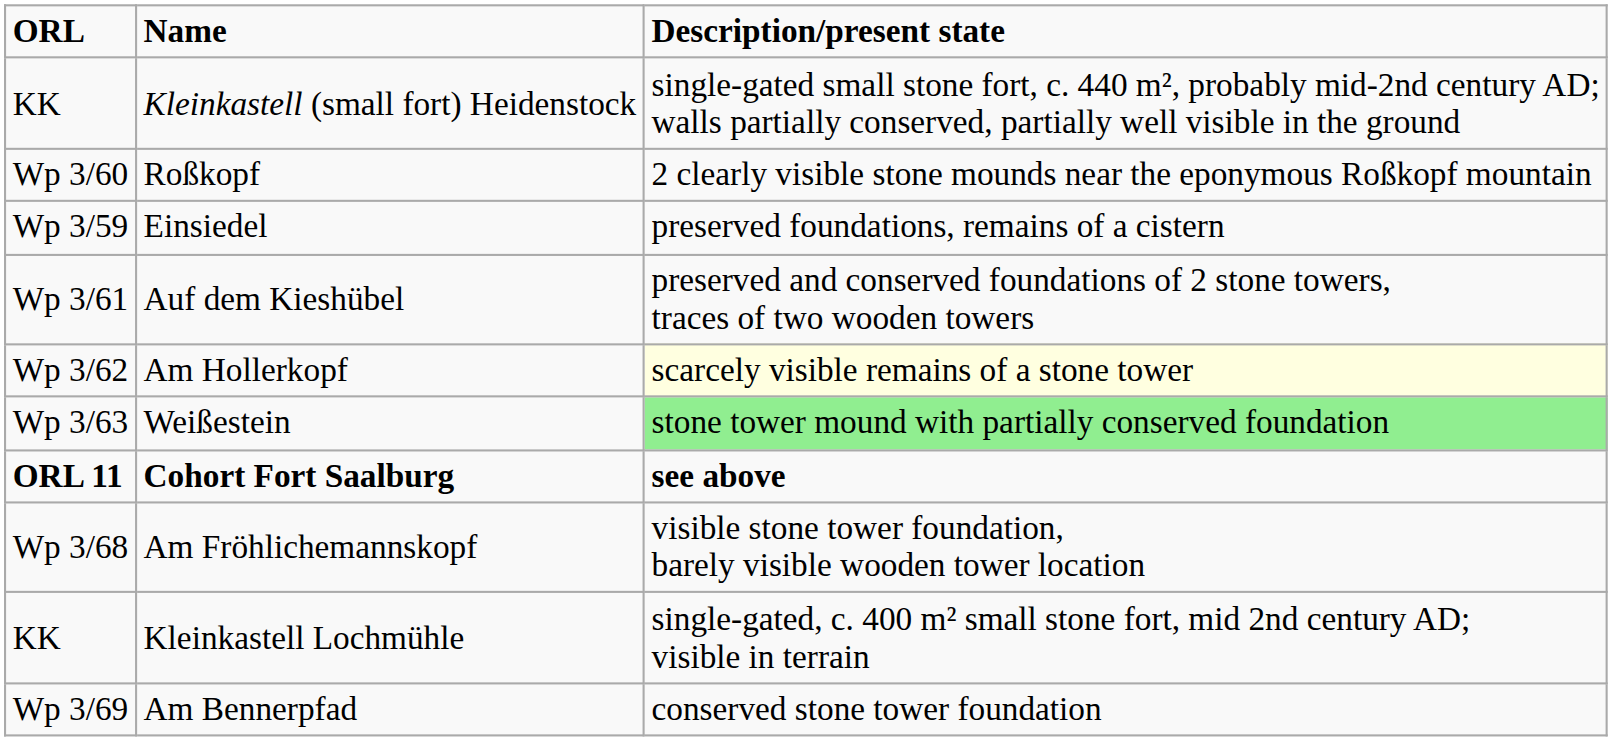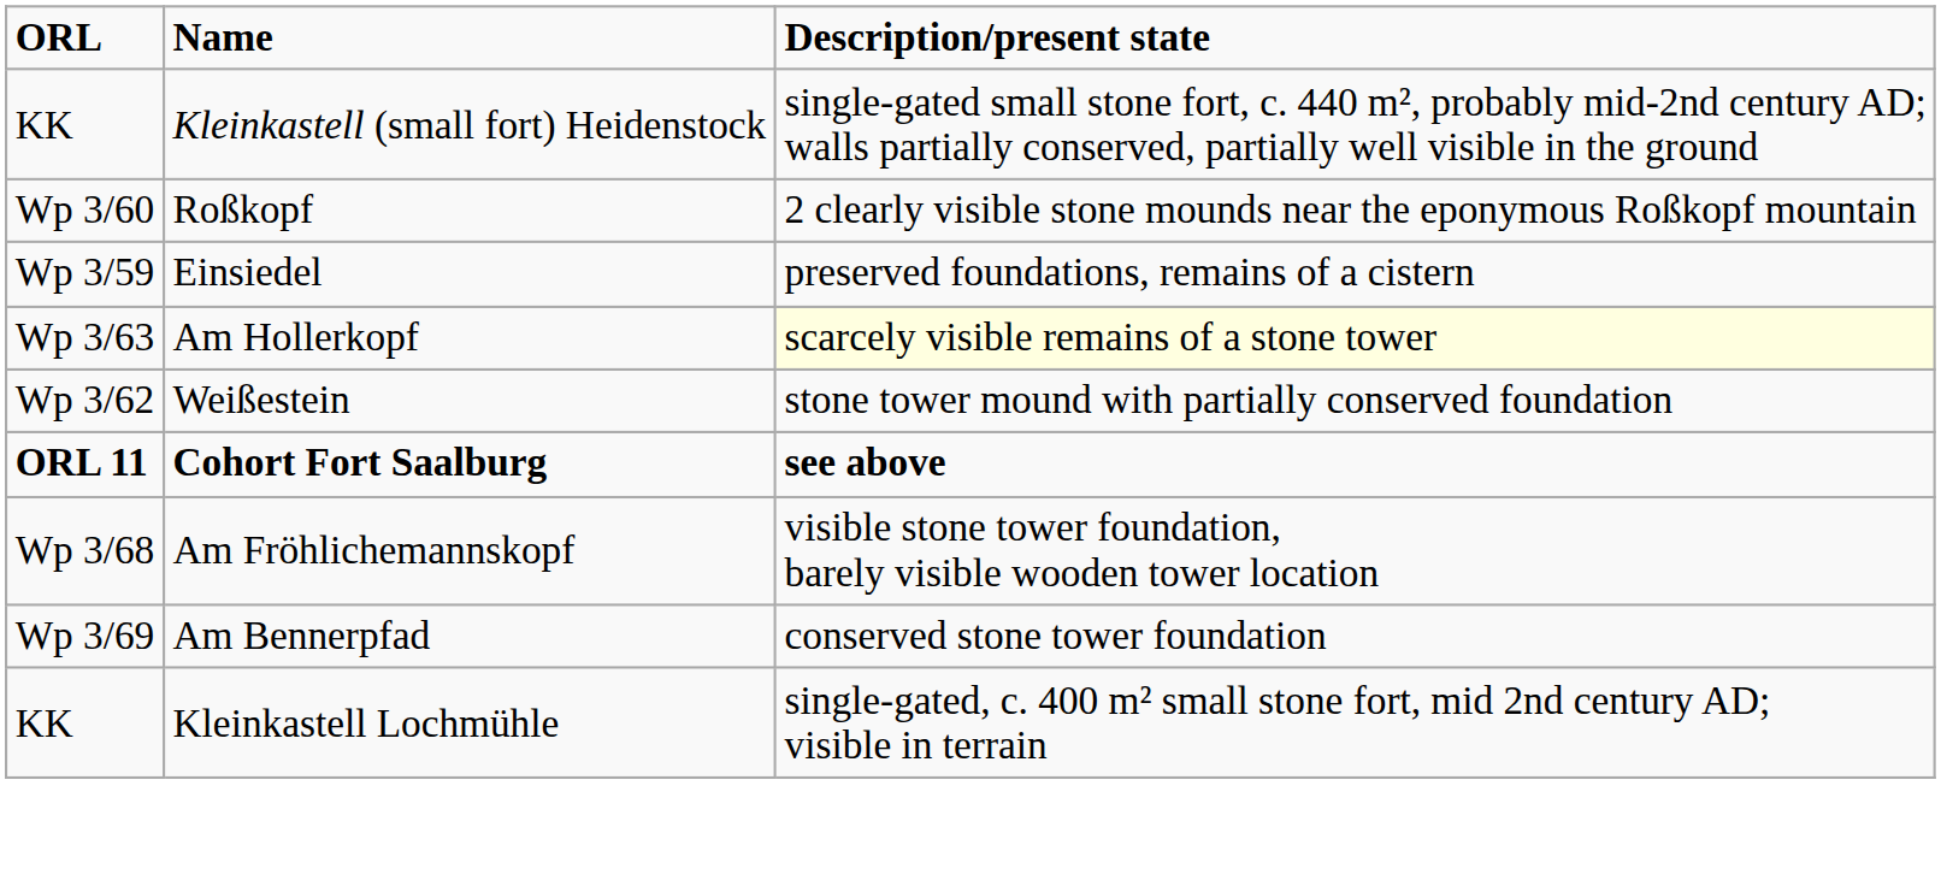- row: Wp 3/61 | Auf dem Kieshübel | preserved and conserved foundations of 2 stone towers, traces of two wooden towers
Am Hollerkopf | ORL: Wp 3/62 -> Wp 3/63
Weißestein | ORL: Wp 3/63 -> Wp 3/62
Weißestein | Description/present state: lightgreen background -> no background
rows swapped: Am Bennerpfad <-> Kleinkastell Lochmühle
